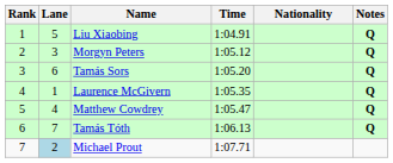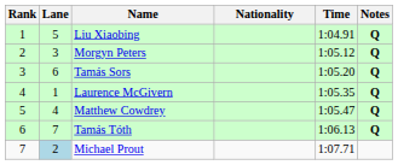columns swapped: Nationality <-> Time
